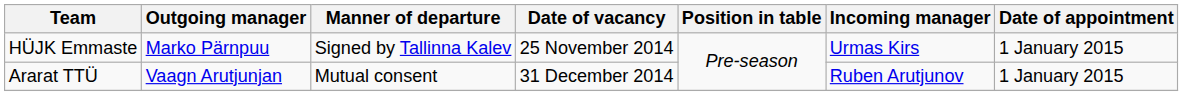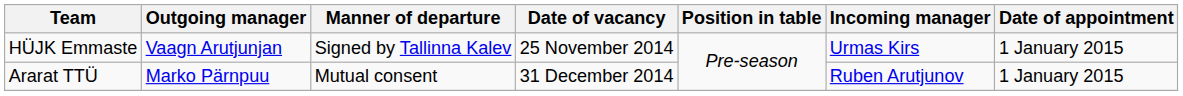HÜJK Emmaste | Outgoing manager: Marko Pärnpuu -> Vaagn Arutjunjan
Ararat TTÜ | Outgoing manager: Vaagn Arutjunjan -> Marko Pärnpuu
